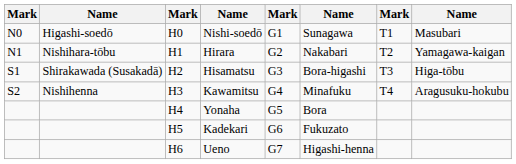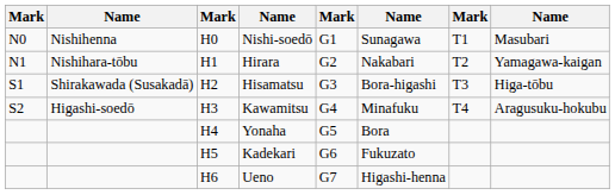Nishi-soedō | column 2: Higashi-soedō -> Nishihenna
Kawamitsu | column 2: Nishihenna -> Higashi-soedō
